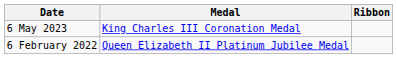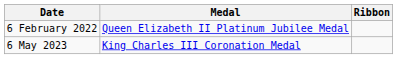rows swapped: 6 February 2022 <-> 6 May 2023
